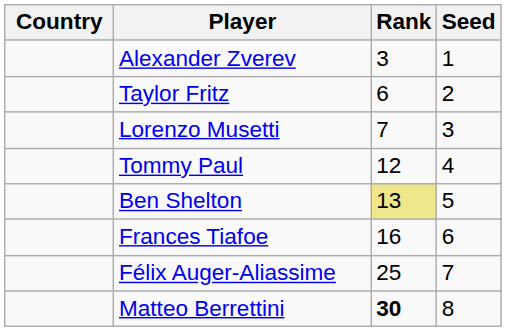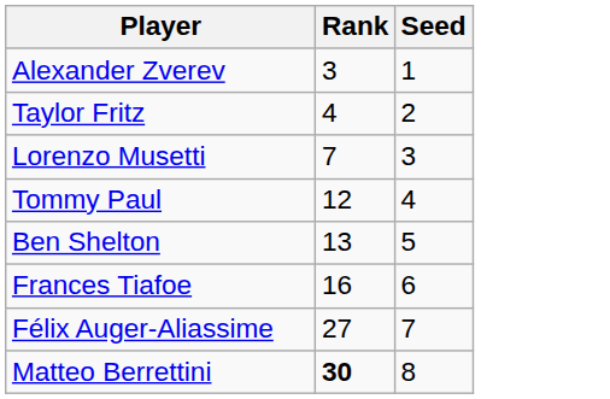- column: Country
Taylor Fritz | Rank: 6 -> 4
Ben Shelton | Rank: khaki background -> no background
Félix Auger-Aliassime | Rank: 25 -> 27
